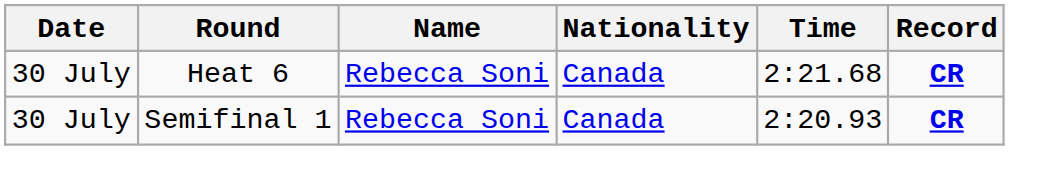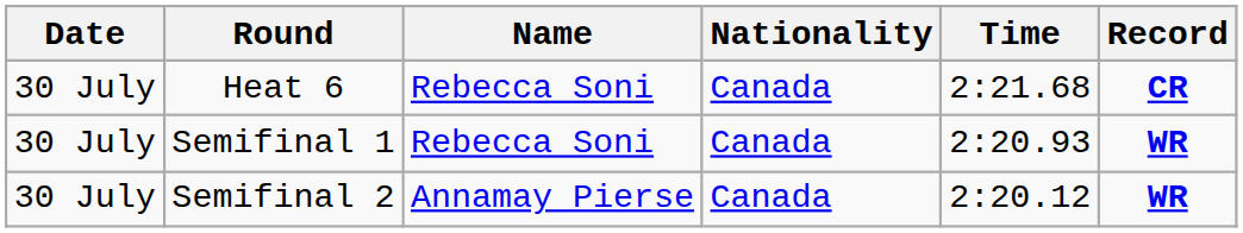Semifinal 1 | Record: CR -> WR
+ row: 30 July | Semifinal 2 | Annamay Pierse | Canada | 2:20.12 | WR
